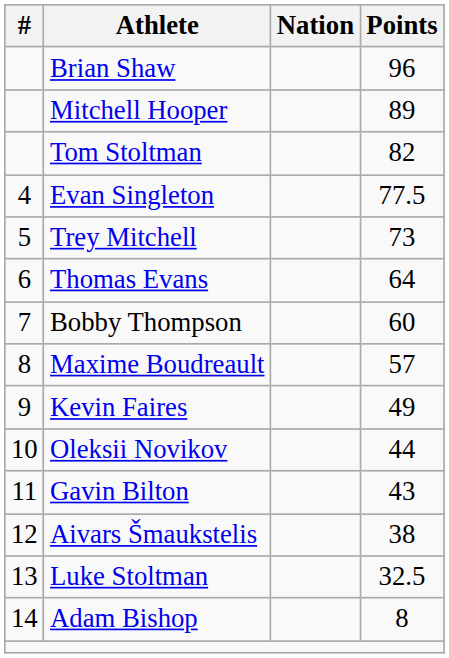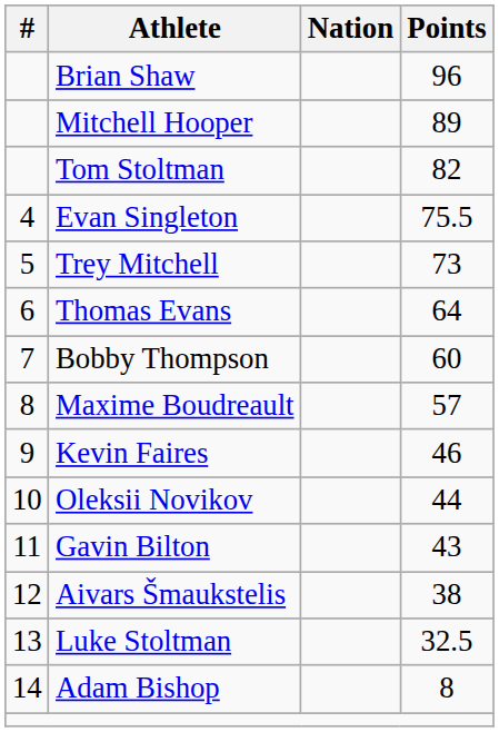Evan Singleton | Points: 77.5 -> 75.5
Kevin Faires | Points: 49 -> 46
